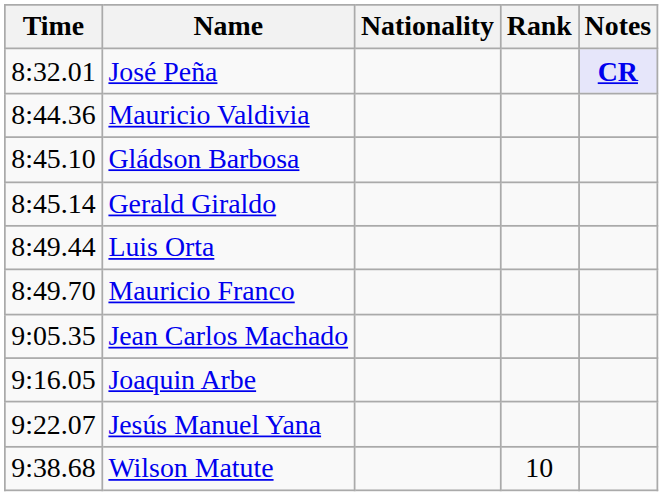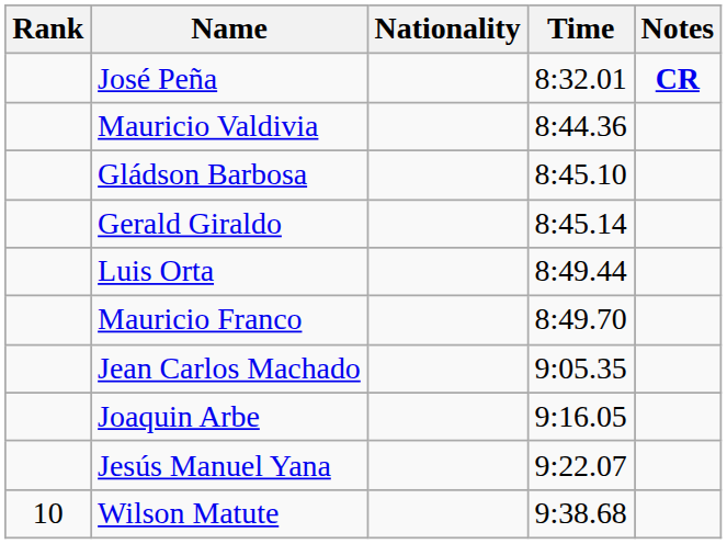columns swapped: Rank <-> Time
José Peña | Notes: lavender background -> no background
